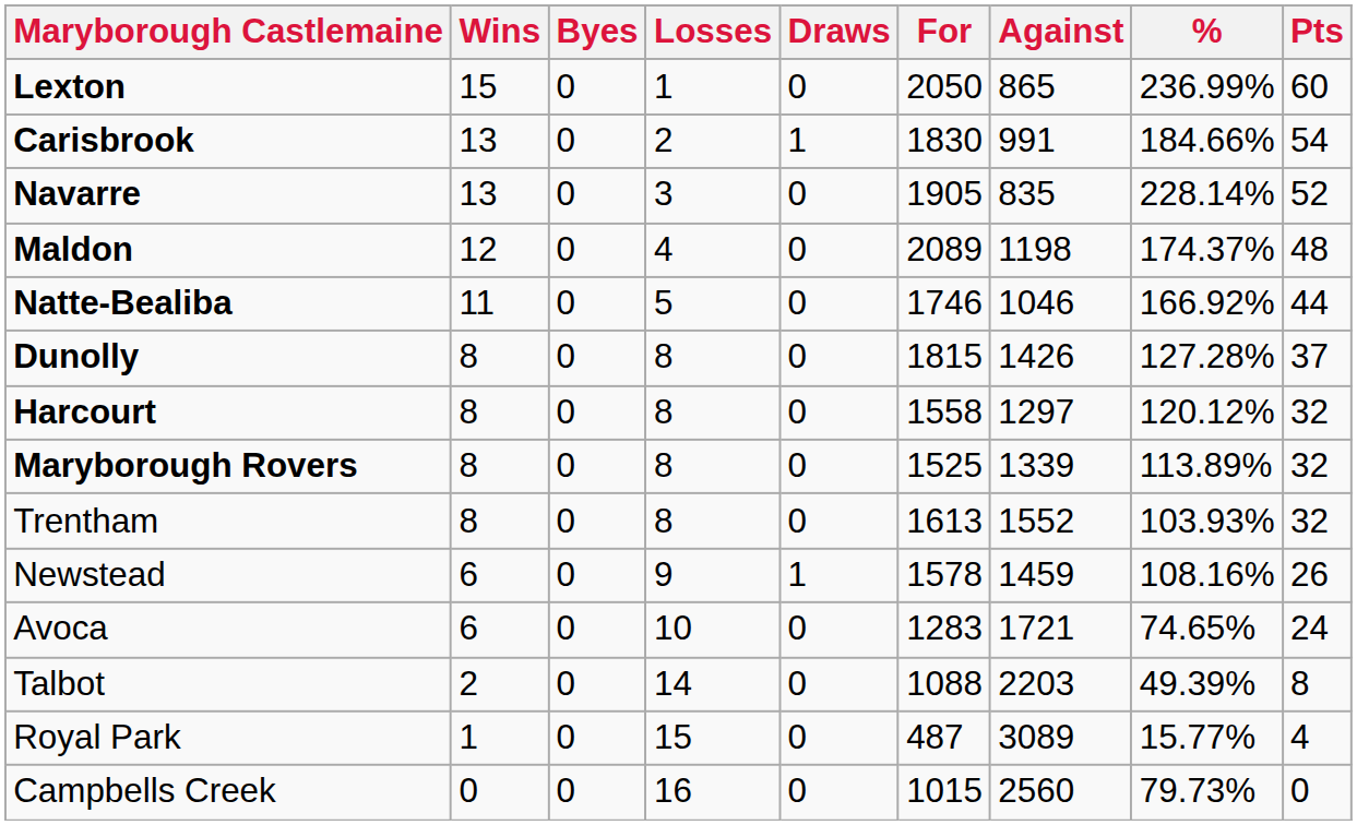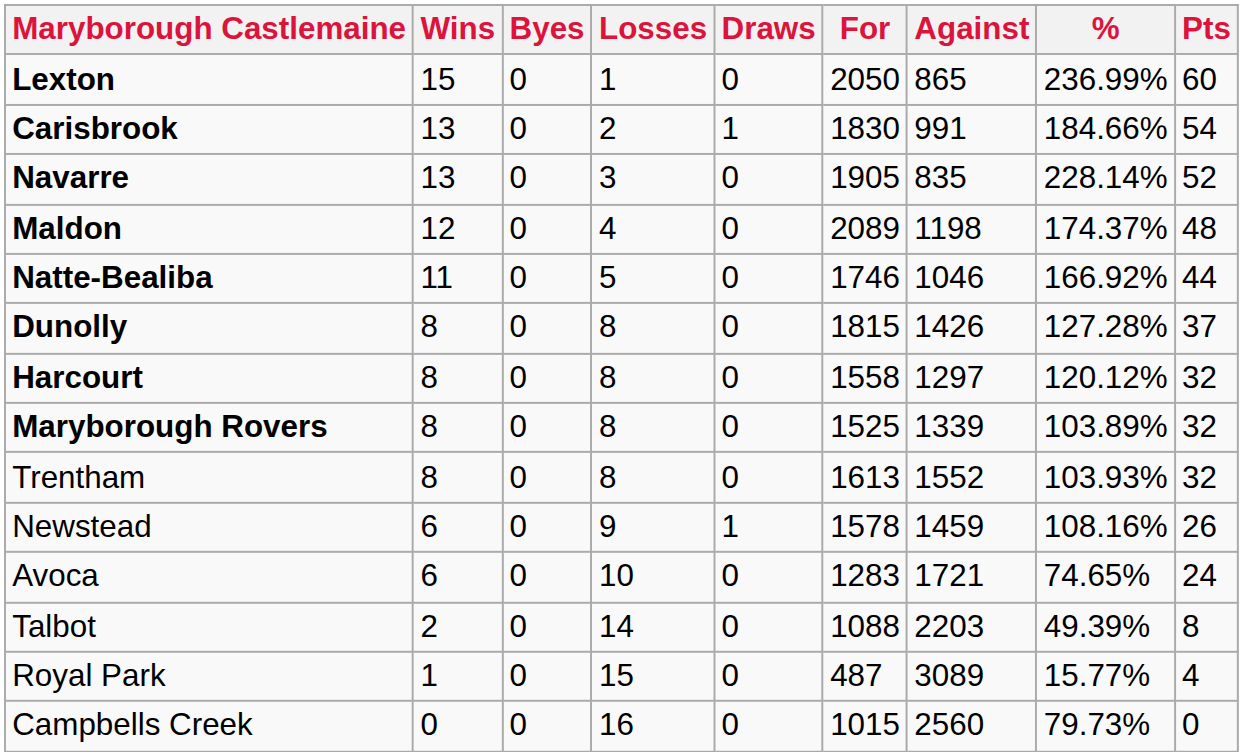Maryborough Rovers | %: 113.89% -> 103.89%
